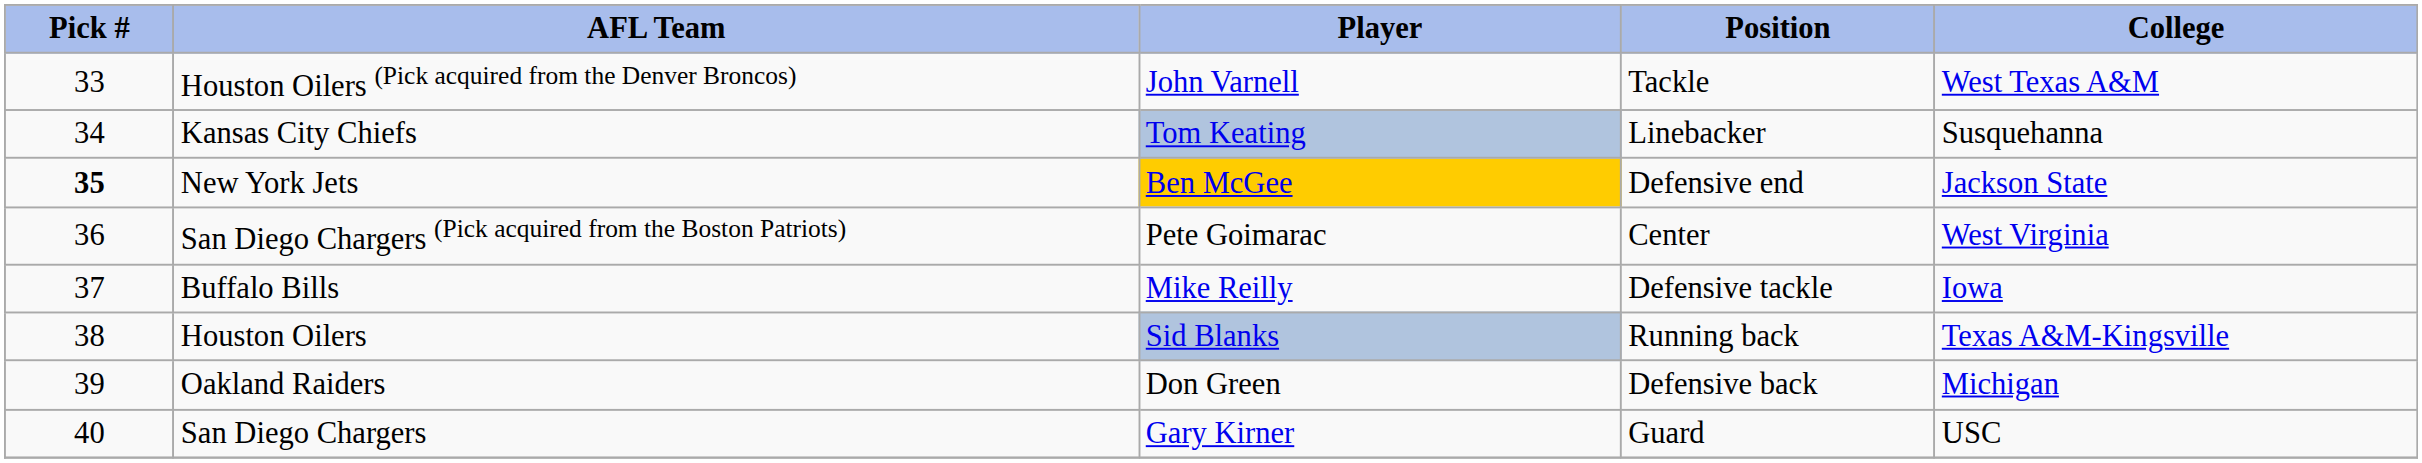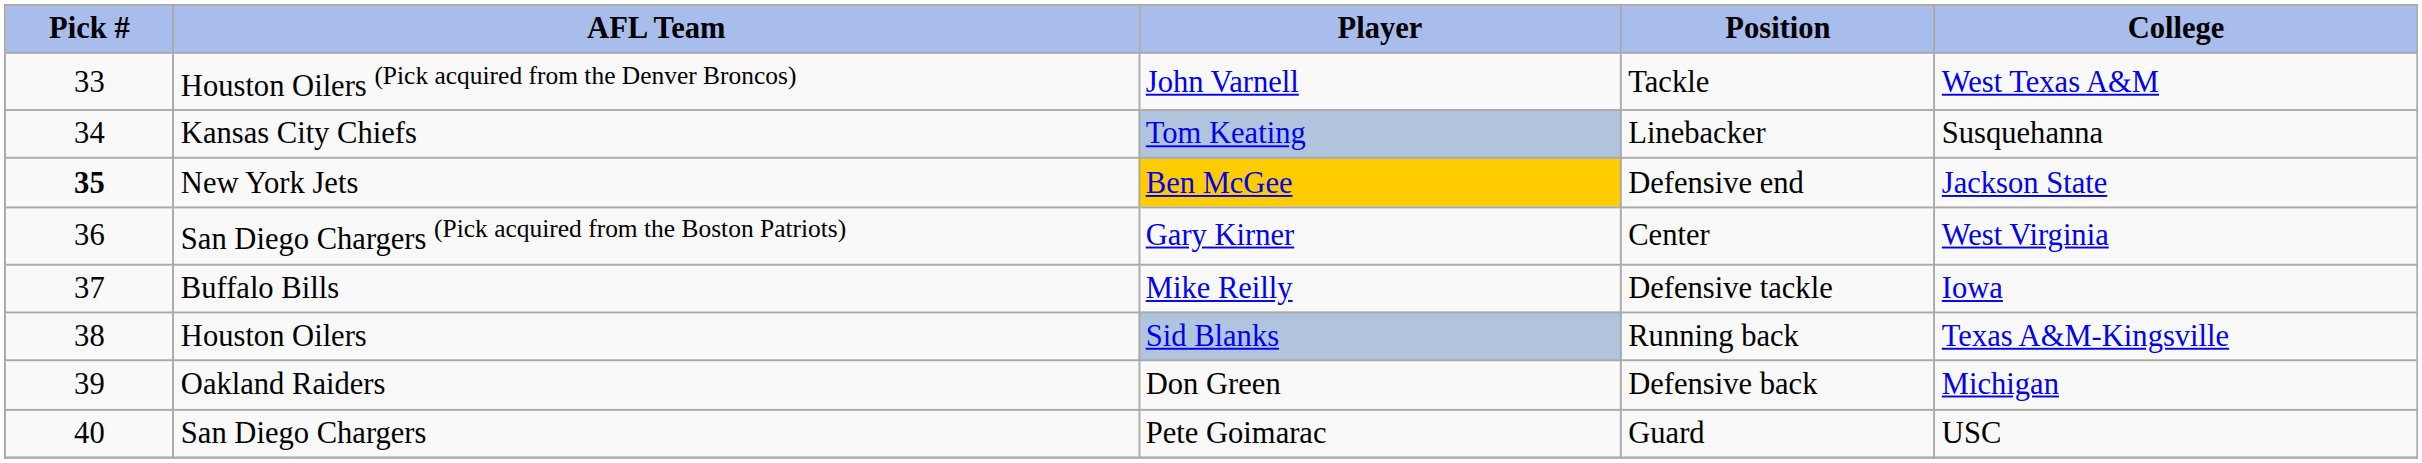San Diego Chargers (Pick acquired from the Boston Patriots) | Player: Pete Goimarac -> Gary Kirner
San Diego Chargers | Player: Gary Kirner -> Pete Goimarac
